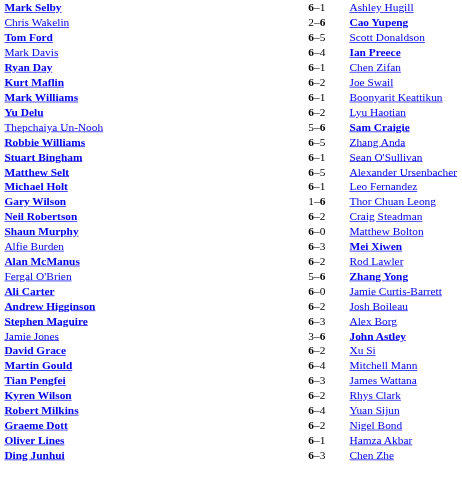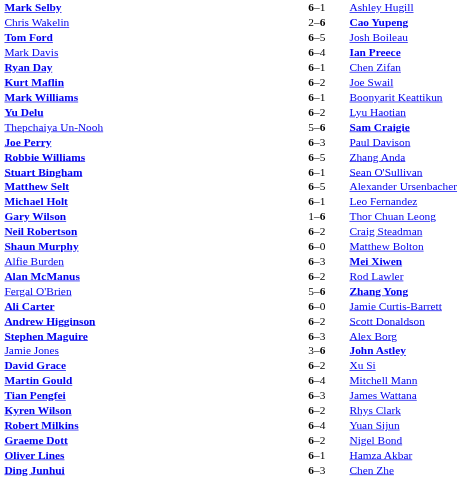Tom Ford | column 3: Scott Donaldson -> Josh Boileau
+ row: Joe Perry | 6–3 | Paul Davison
Andrew Higginson | column 3: Josh Boileau -> Scott Donaldson
